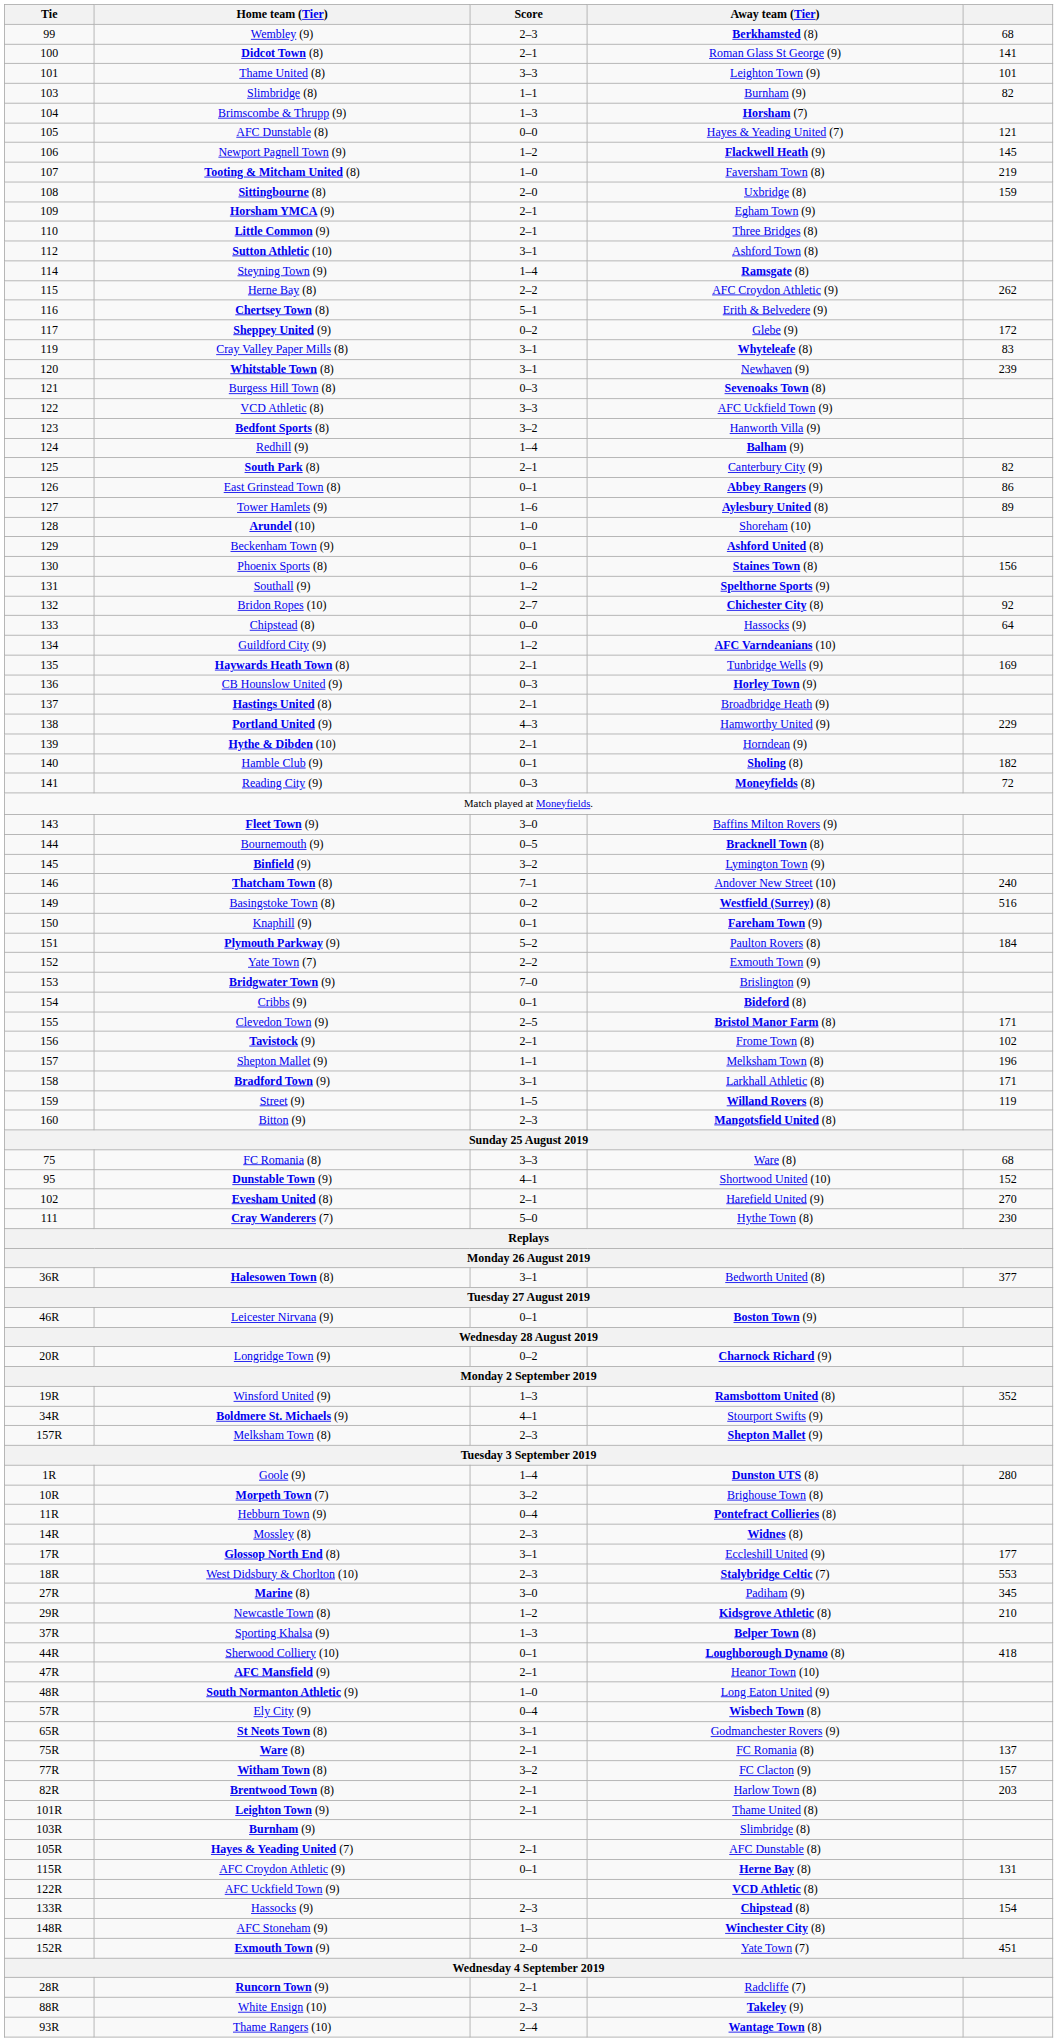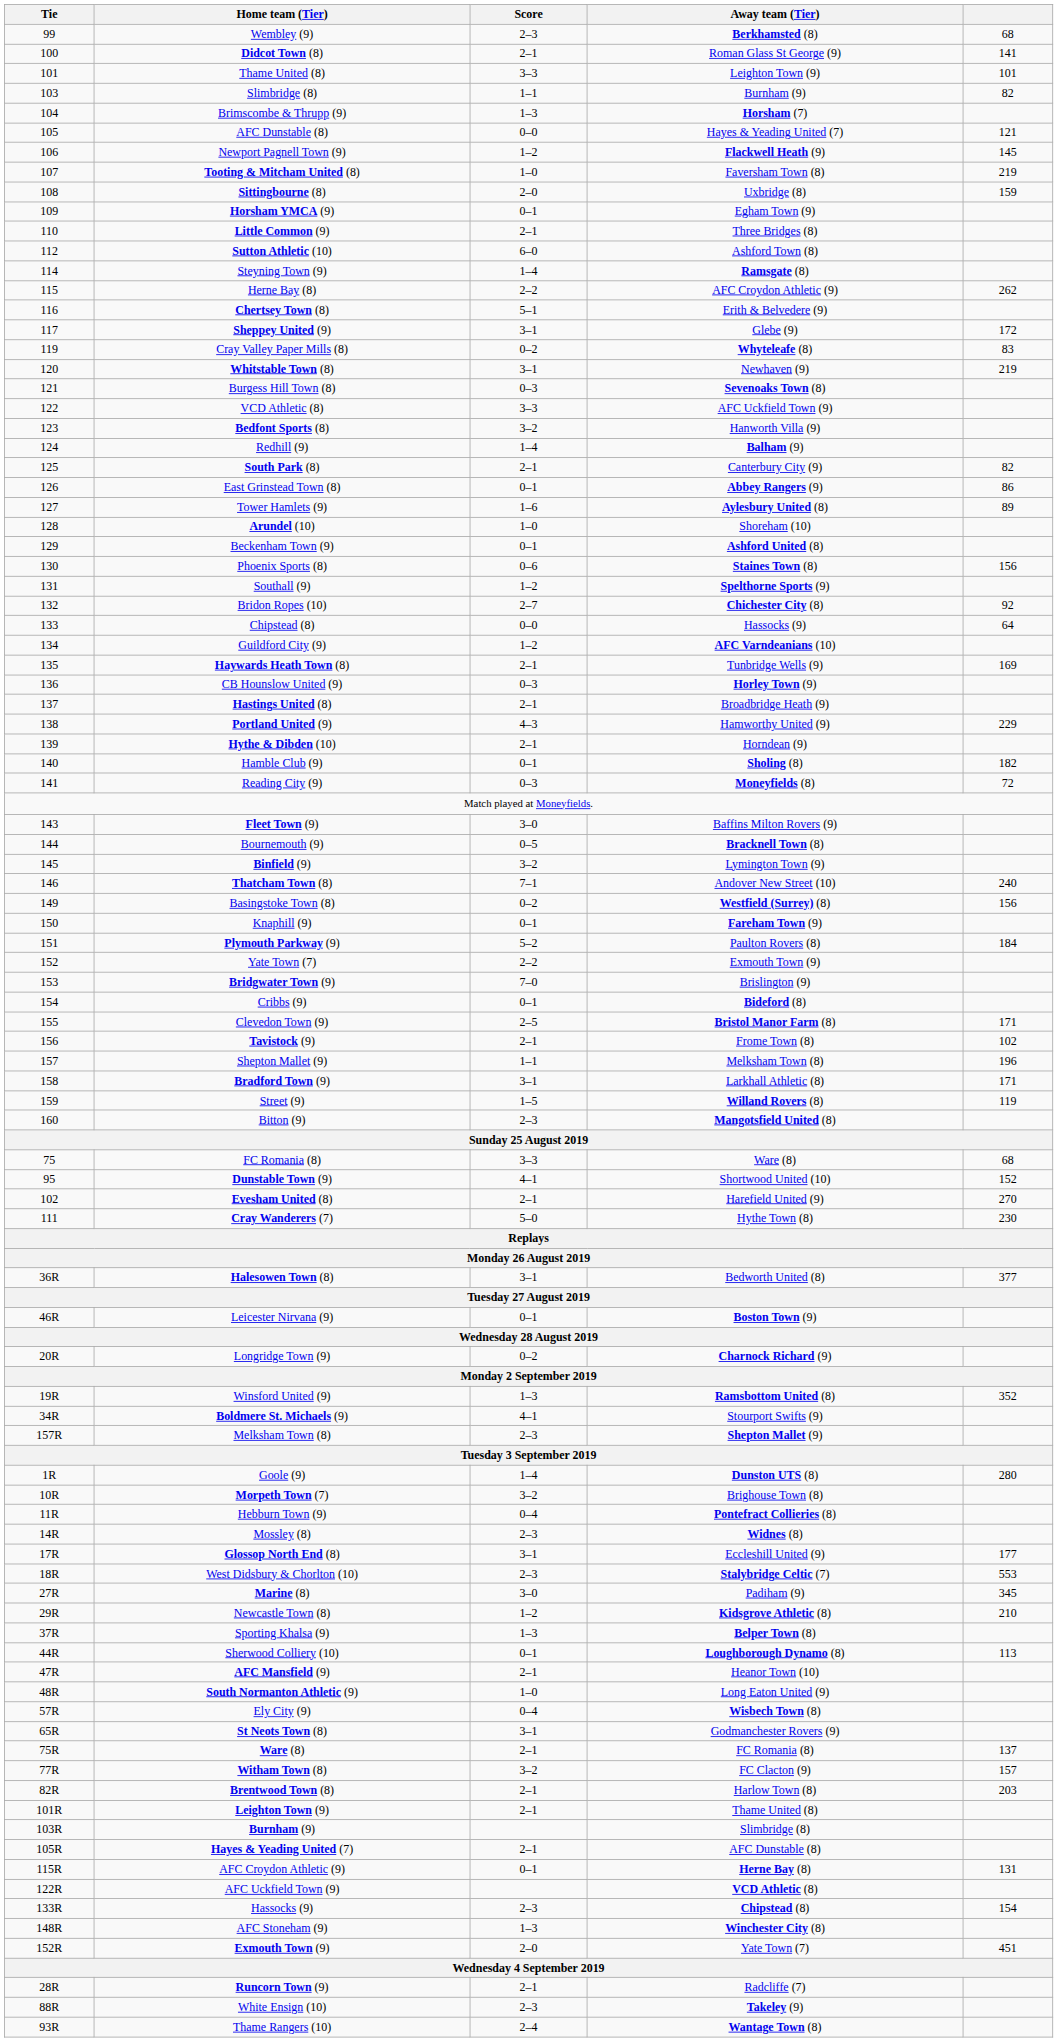Horsham YMCA (9) | Score: 2–1 -> 0–1
Sutton Athletic (10) | Score: 3–1 -> 6–0
Sheppey United (9) | Score: 0–2 -> 3–1
Cray Valley Paper Mills (8) | Score: 3–1 -> 0–2
Whitstable Town (8) | column 5: 239 -> 219
Basingstoke Town (8) | column 5: 516 -> 156
Sherwood Colliery (10) | column 5: 418 -> 113
